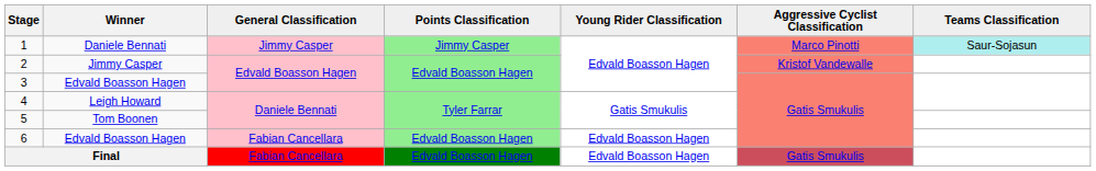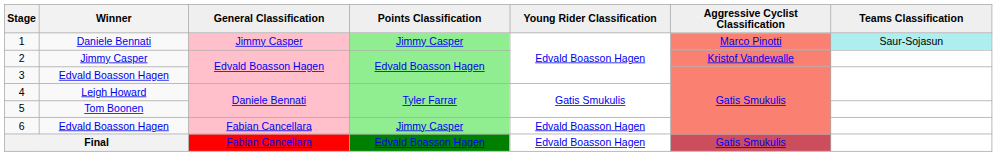6 | Points Classification: Edvald Boasson Hagen -> Jimmy Casper
